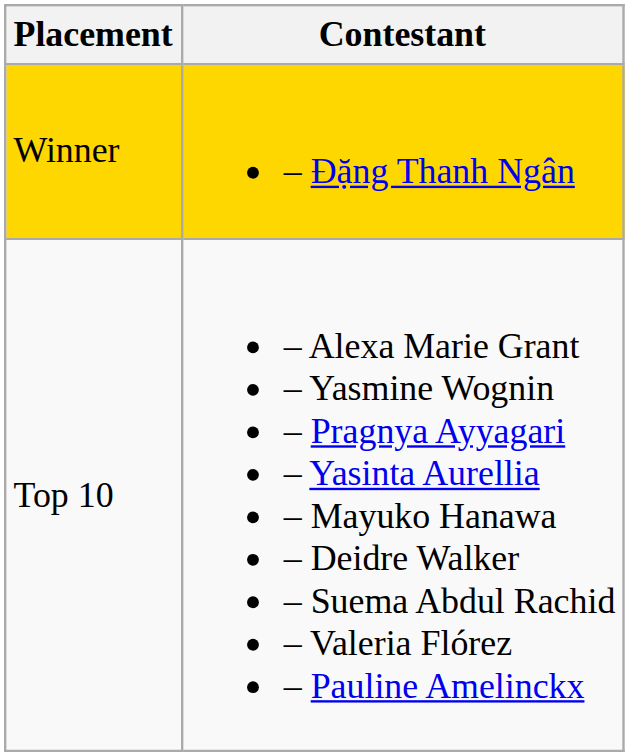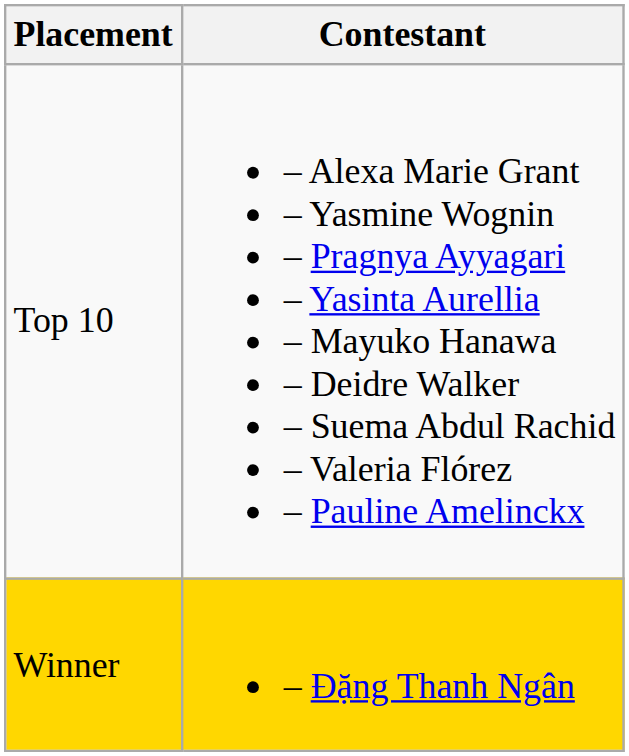rows swapped: Winner <-> Top 10
